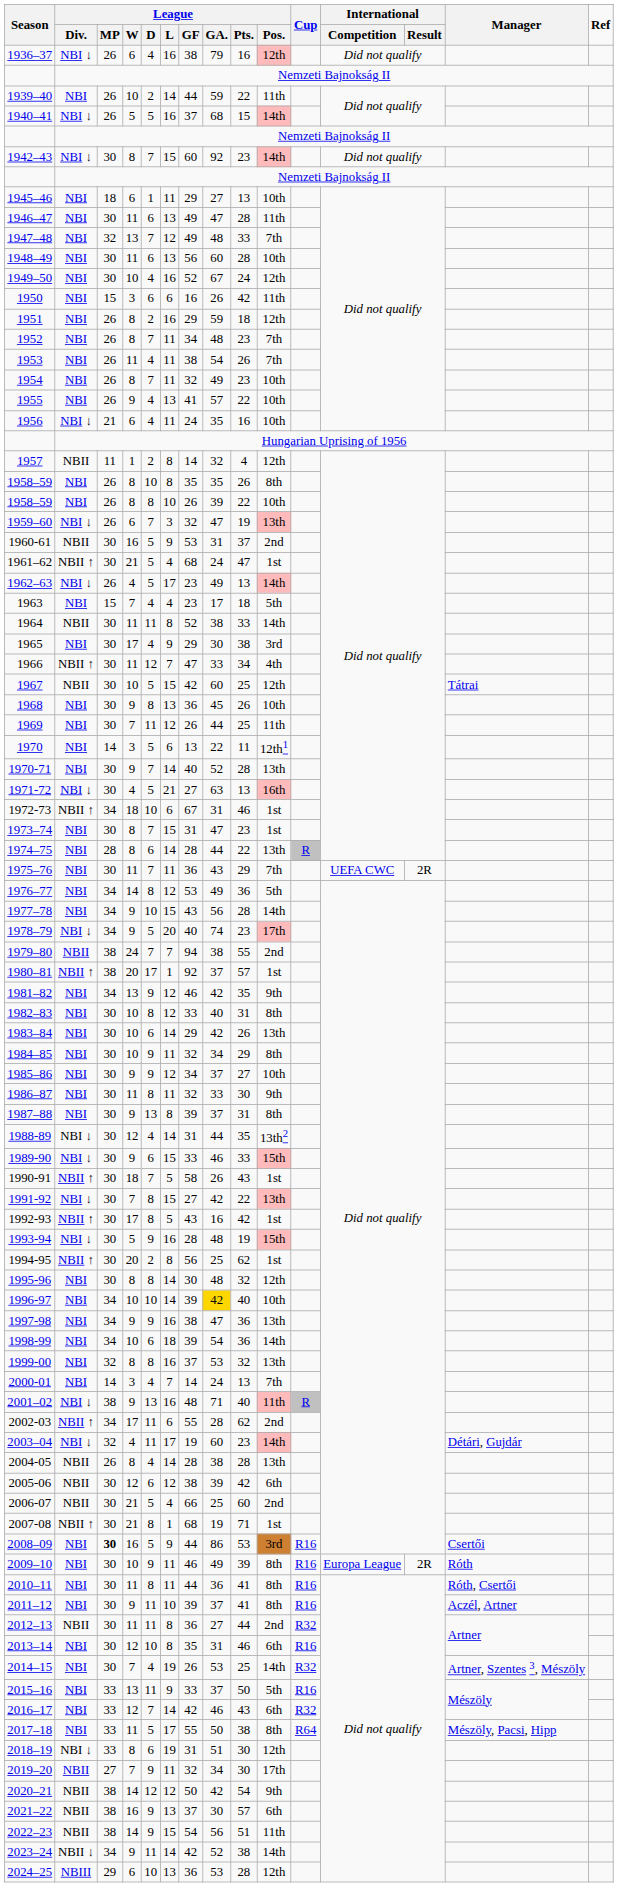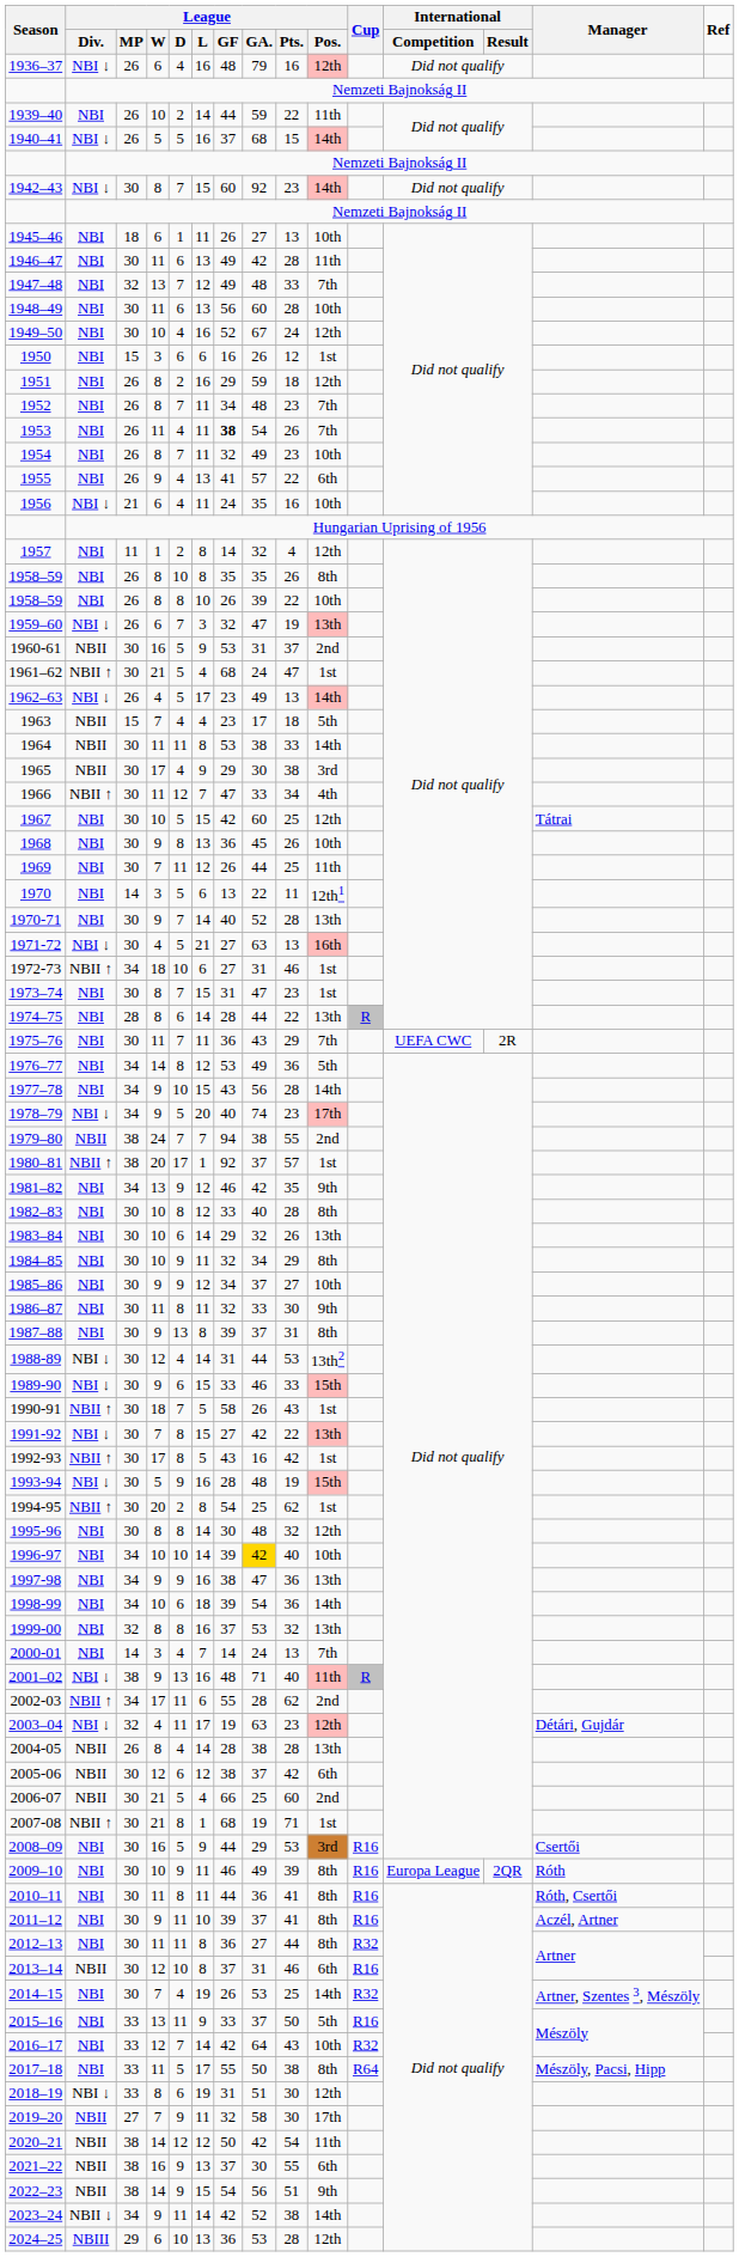1936–37 | League / GF: 38 -> 48
1945–46 | League / GF: 29 -> 26
1946–47 | League / GA.: 47 -> 42
1950 | League / Pts.: 42 -> 12
1950 | League / Pos.: 11th -> 1st
1953 | League / GF: normal -> bold
1955 | League / Pos.: 10th -> 6th
1957 | League / Div.: NBII -> NBI
1963 | League / Div.: NBI -> NBII
1964 | League / GF: 52 -> 53
1965 | League / Div.: NBI -> NBII
1967 | League / Div.: NBII -> NBI
1972-73 | League / GF: 67 -> 27
1982–83 | League / Pts.: 31 -> 28
1983–84 | League / GA.: 42 -> 32
1988-89 | League / Pts.: 35 -> 53
1994-95 | League / GF: 56 -> 54
2003–04 | League / GA.: 60 -> 63
2003–04 | League / Pos.: 14th -> 12th
2005-06 | League / GA.: 39 -> 37
2008–09 | League / MP: bold -> normal
2008–09 | League / GA.: 86 -> 29
2009–10 | International / Result: 2R -> 2QR
2012–13 | League / Div.: NBII -> NBI
2012–13 | League / Pos.: 2nd -> 8th
2013–14 | League / Div.: NBI -> NBII
2013–14 | League / GF: 35 -> 37
2016–17 | League / GA.: 46 -> 64
2016–17 | League / Pos.: 6th -> 10th
2019–20 | League / GA.: 34 -> 58
2020–21 | League / Pos.: 9th -> 11th
2021–22 | League / Pts.: 57 -> 55
2022–23 | League / Pos.: 11th -> 9th
